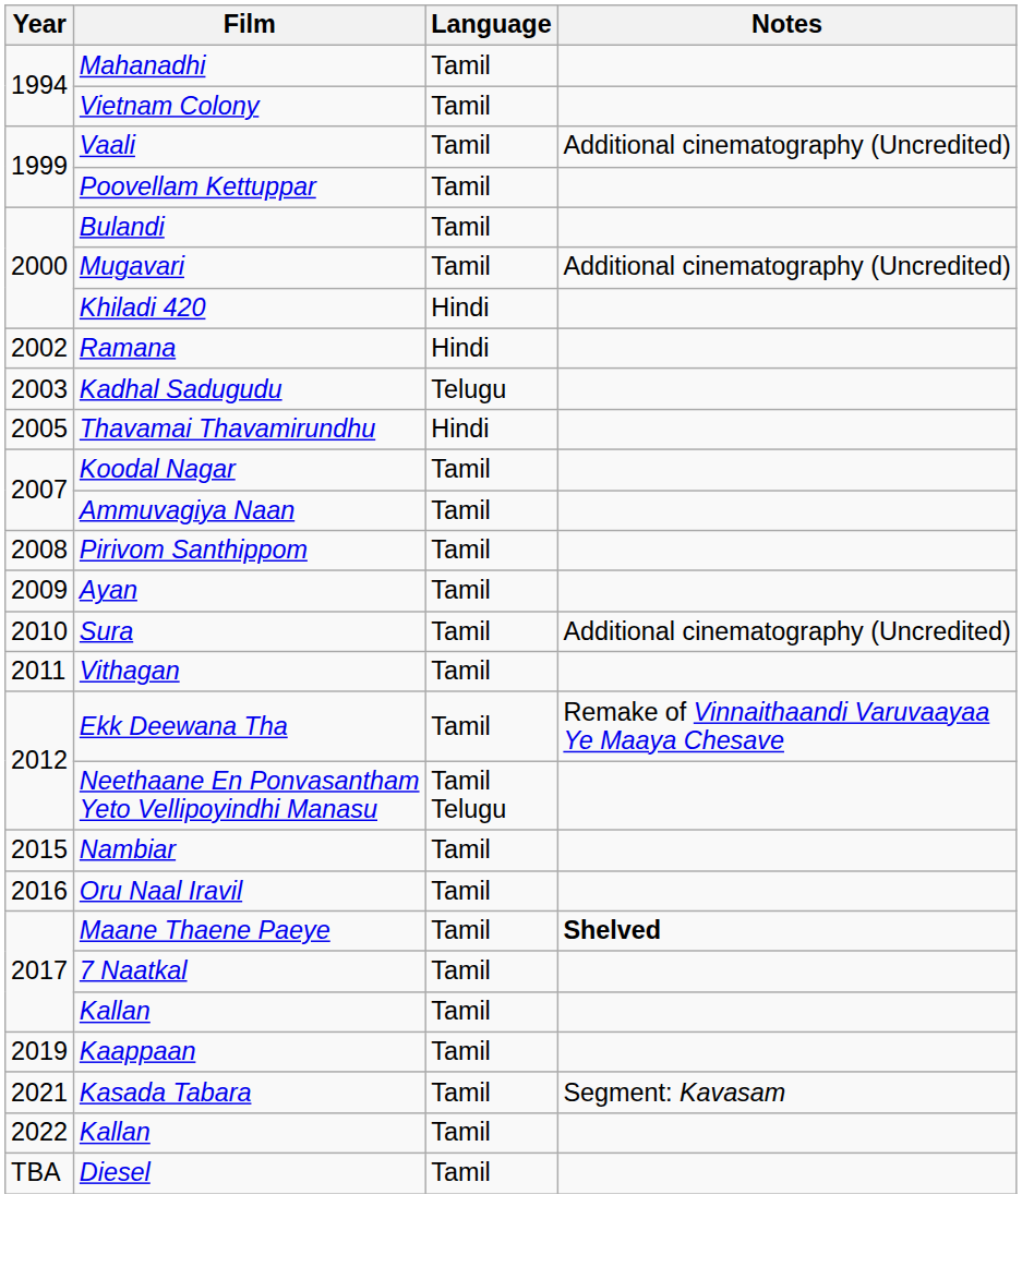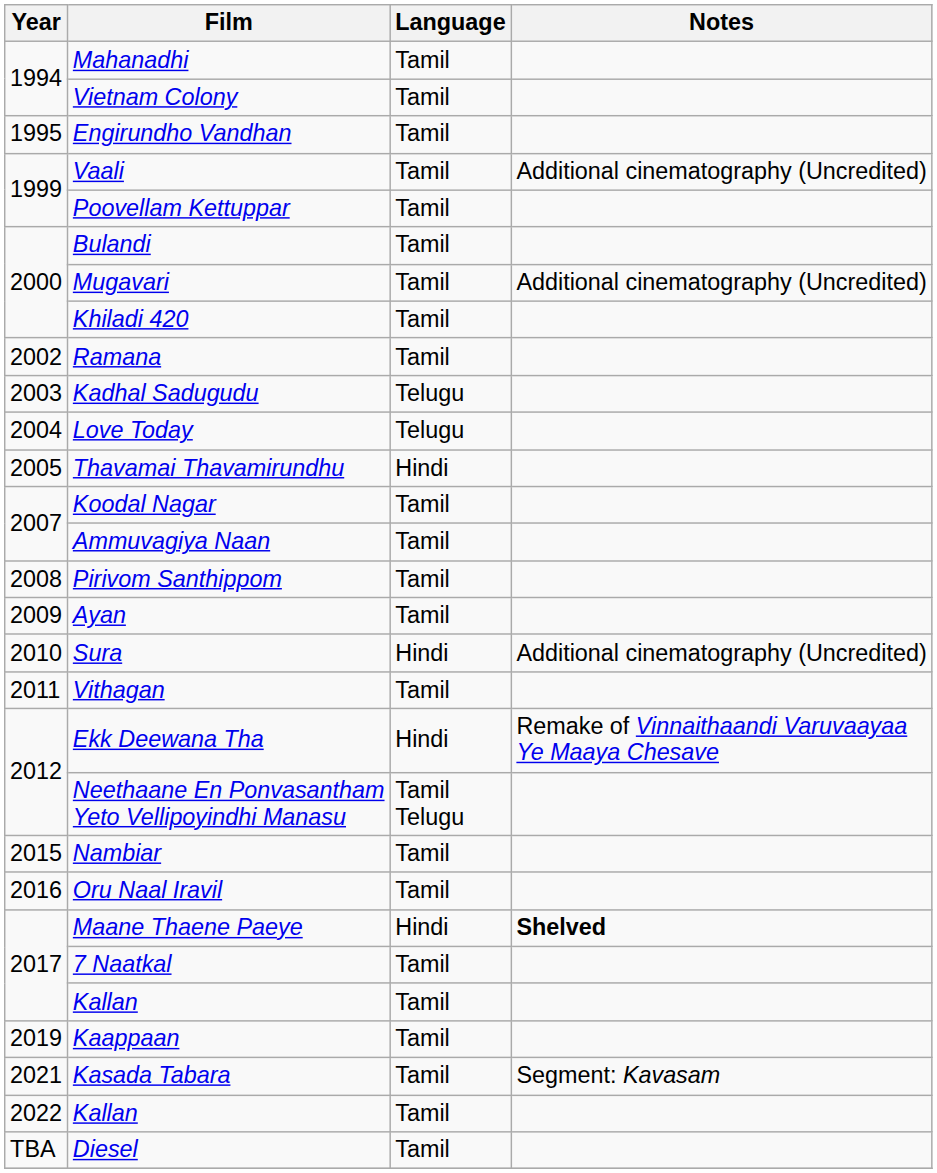+ row: 1995 | Engirundho Vandhan | Tamil
Khiladi 420 | Language: Hindi -> Tamil
Ramana | Language: Hindi -> Tamil
+ row: 2004 | Love Today | Telugu
Sura | Language: Tamil -> Hindi
Ekk Deewana Tha | Language: Tamil -> Hindi
Maane Thaene Paeye | Language: Tamil -> Hindi
